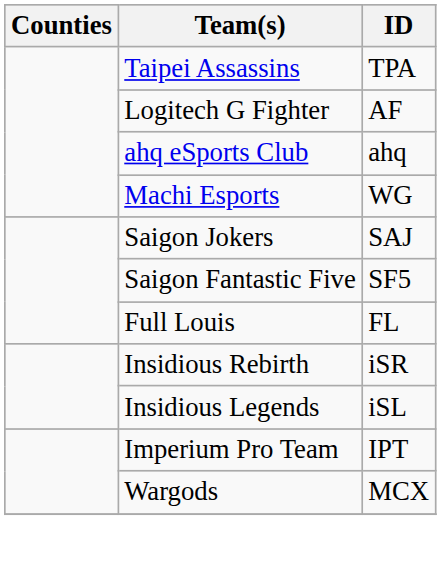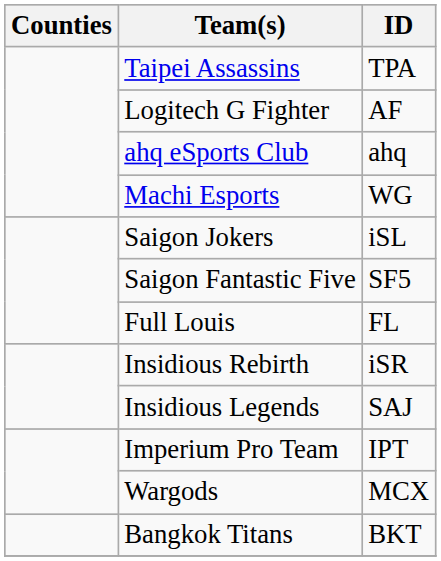Saigon Jokers | ID: SAJ -> iSL
Insidious Legends | ID: iSL -> SAJ
+ row: Bangkok Titans | BKT
